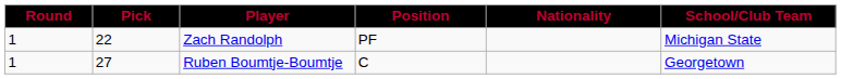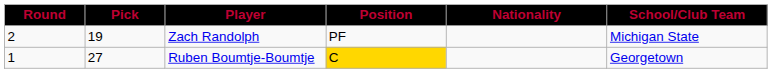Zach Randolph | Round: 1 -> 2
Zach Randolph | Pick: 22 -> 19
Ruben Boumtje-Boumtje | Position: no background -> gold background
